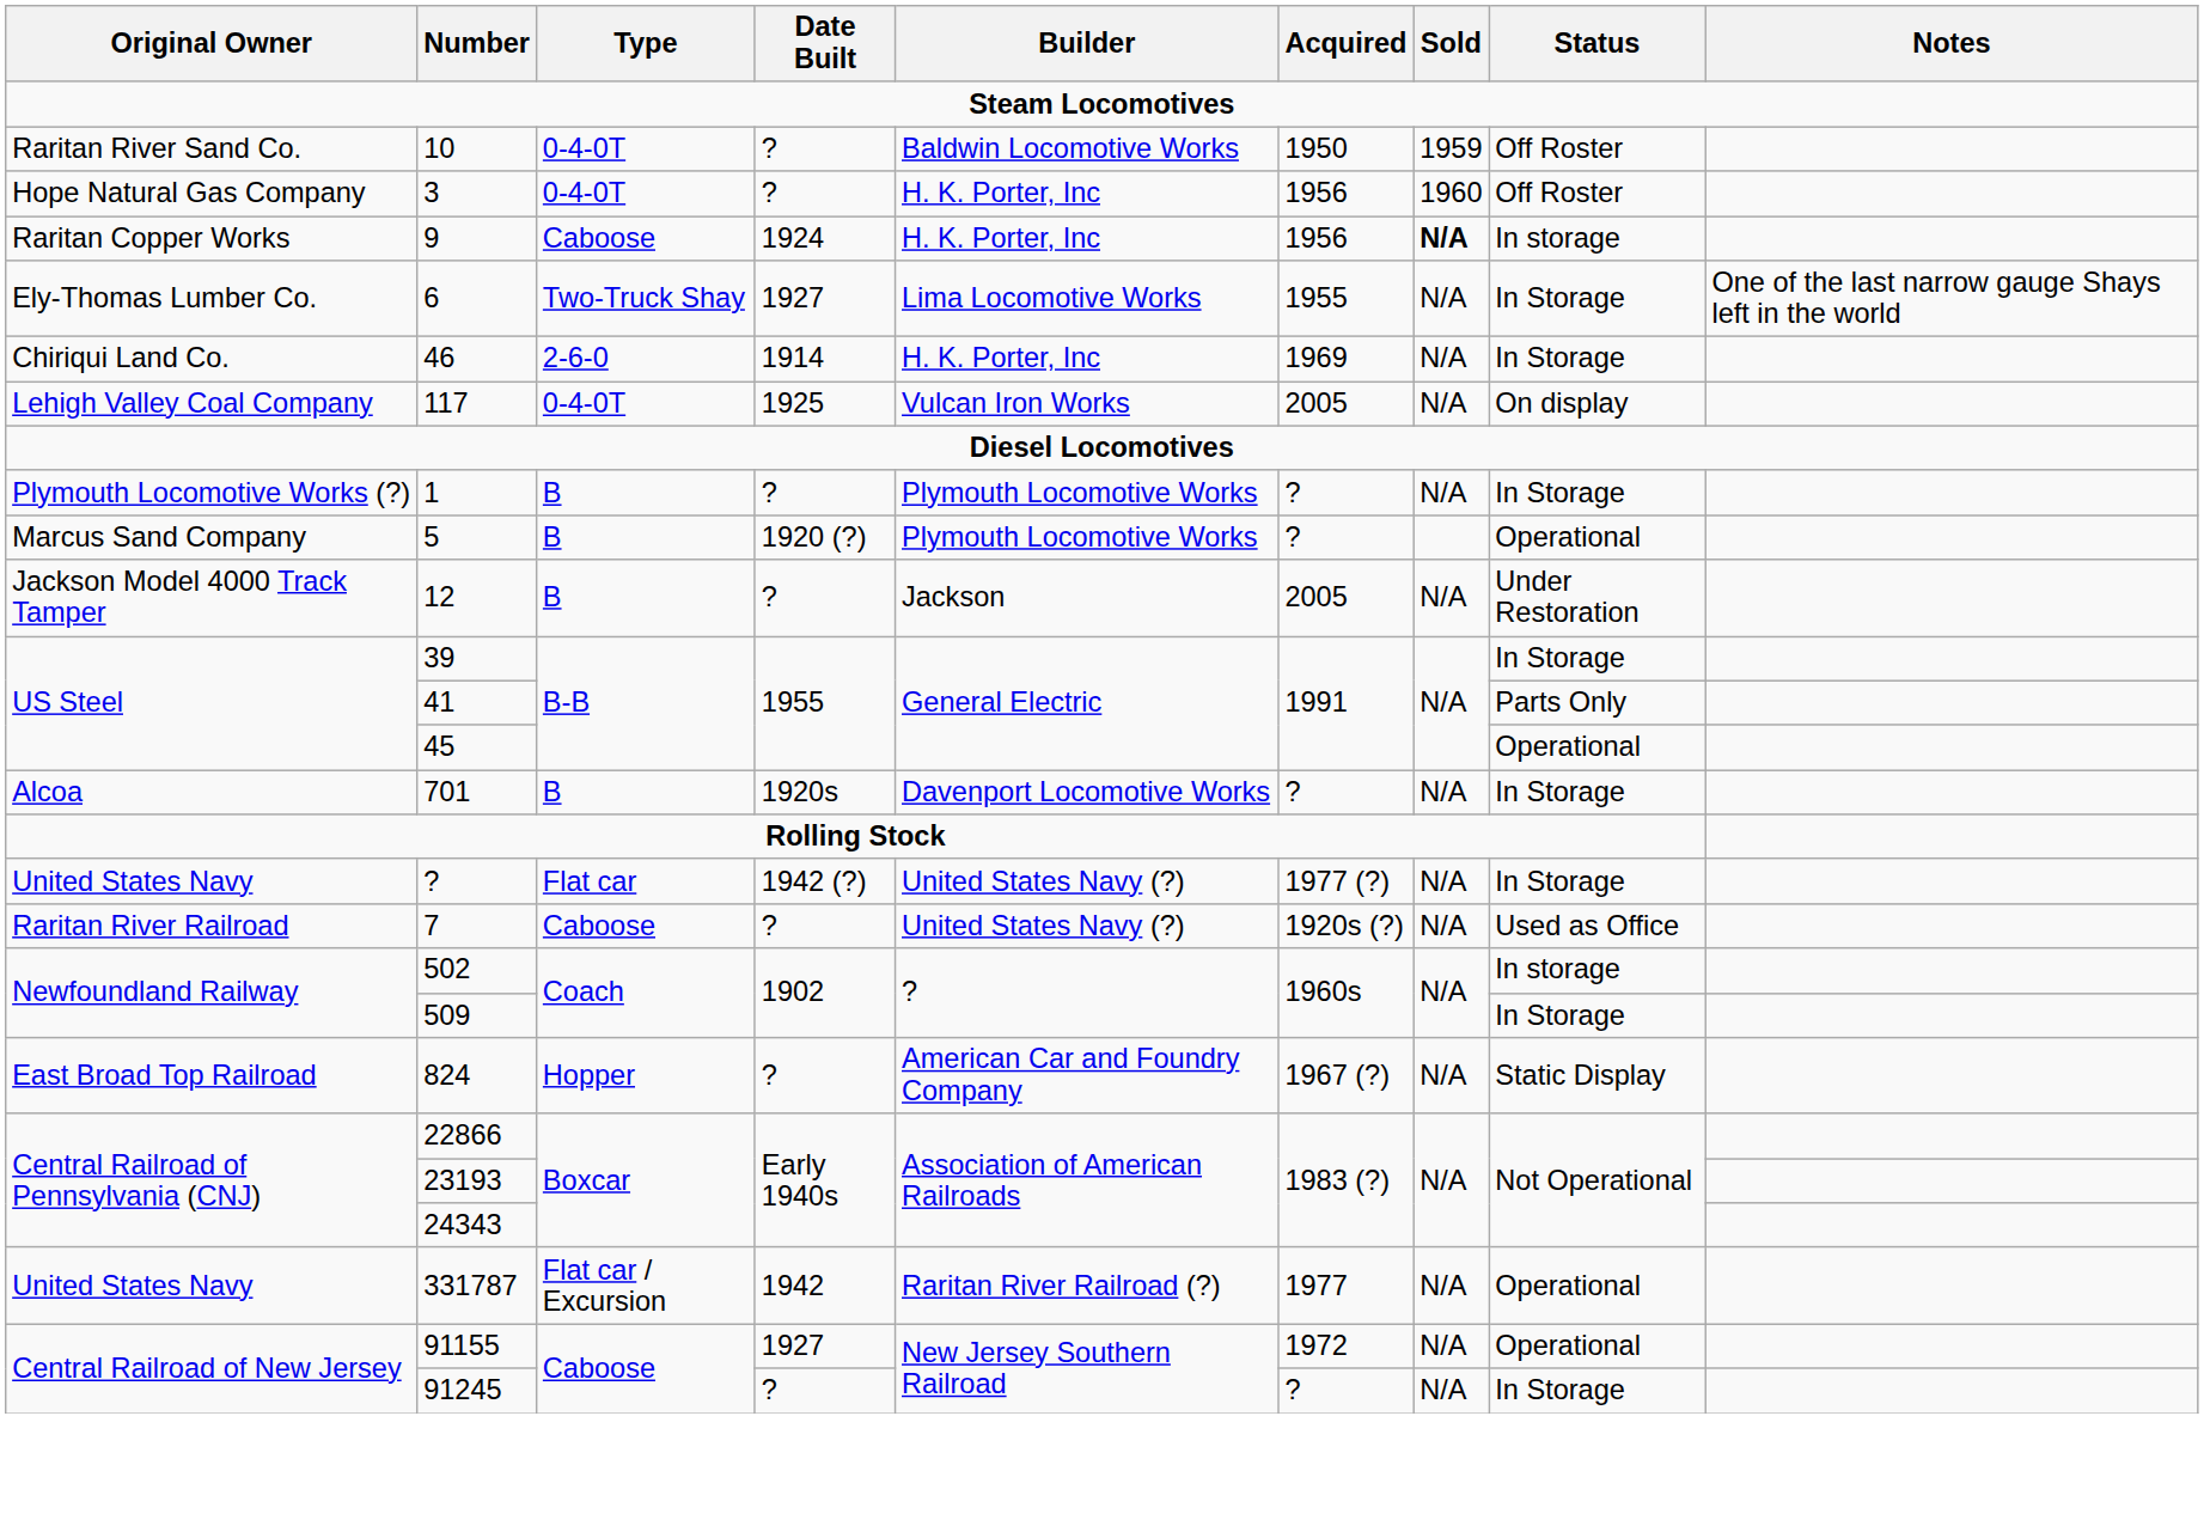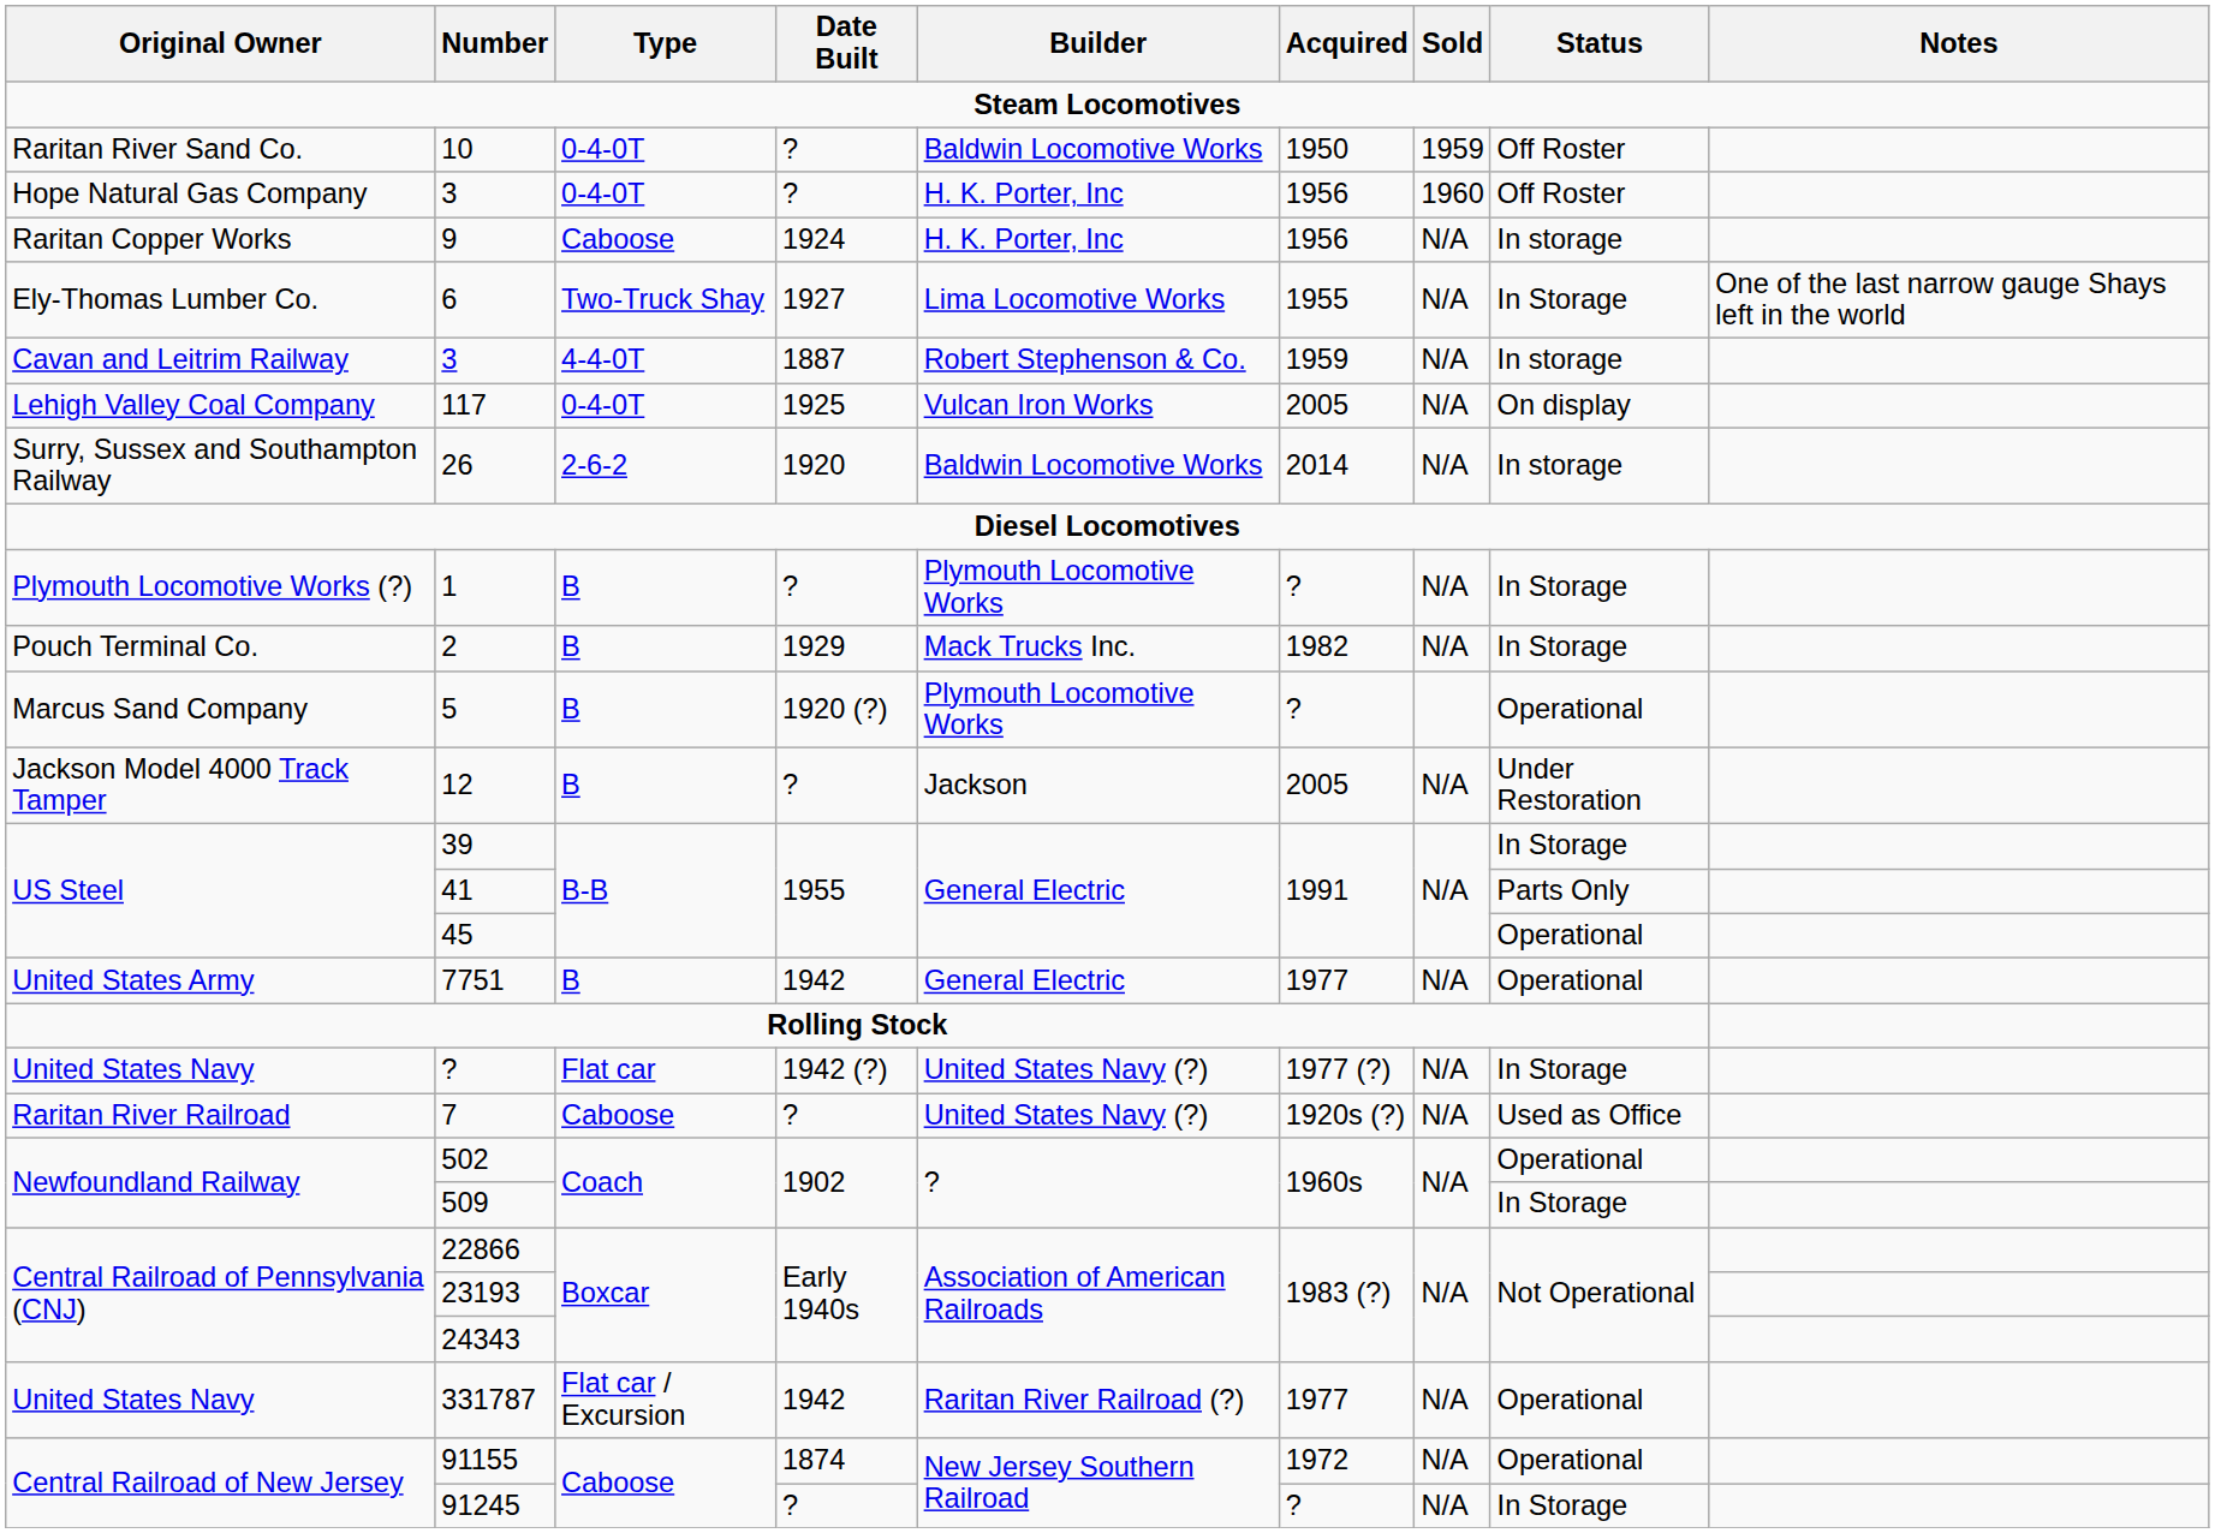9 | Sold: bold -> normal
- row: Chiriqui Land Co. | 46 | 2-6-0 | 1914 | H. K. Porter, Inc | 1969 | N/A | In Storage
+ row: Cavan and Leitrim Railway | 3 | 4-4-0T | 1887 | Robert Stephenson & Co. | 1959 | N/A | In storage
+ row: Surry, Sussex and Southampton Railway | 26 | 2-6-2 | 1920 | Baldwin Locomotive Works | 2014 | N/A | In storage
+ row: Pouch Terminal Co. | 2 | B | 1929 | Mack Trucks Inc. | 1982 | N/A | In Storage
- row: Alcoa | 701 | B | 1920s | Davenport Locomotive Works | ? | N/A | In Storage
+ row: United States Army | 7751 | B | 1942 | General Electric | 1977 | N/A | Operational
502 | Status: In storage -> Operational
- row: East Broad Top Railroad | 824 | Hopper | ? | American Car and Foundry Company | 1967 (?) | N/A | Static Display
91155 | Date Built: 1927 -> 1874
